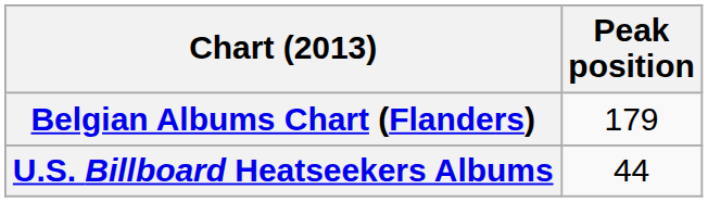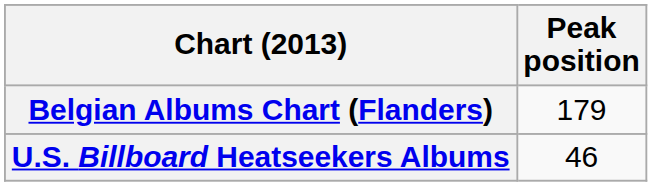U.S. Billboard Heatseekers Albums | Peak position: 44 -> 46
